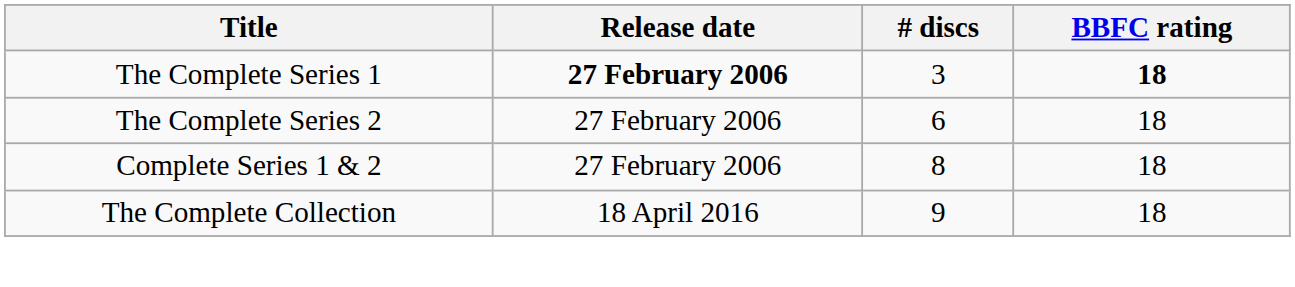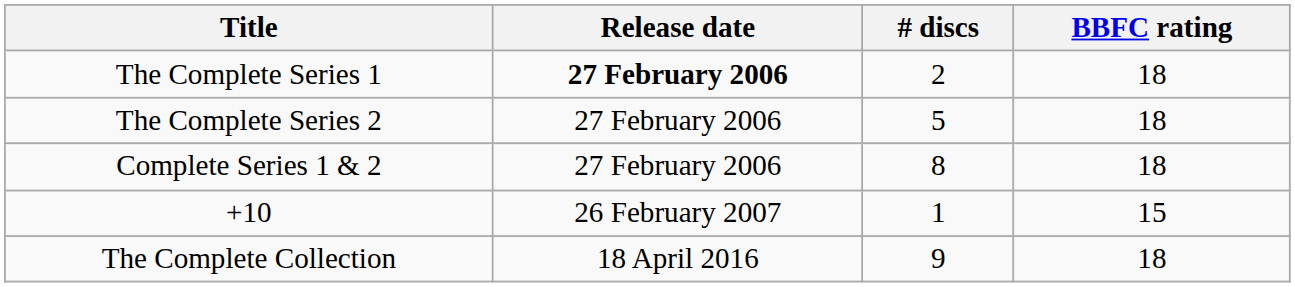The Complete Series 1 | # discs: 3 -> 2
The Complete Series 1 | BBFC rating: bold -> normal
The Complete Series 2 | # discs: 6 -> 5
+ row: +10 | 26 February 2007 | 1 | 15
